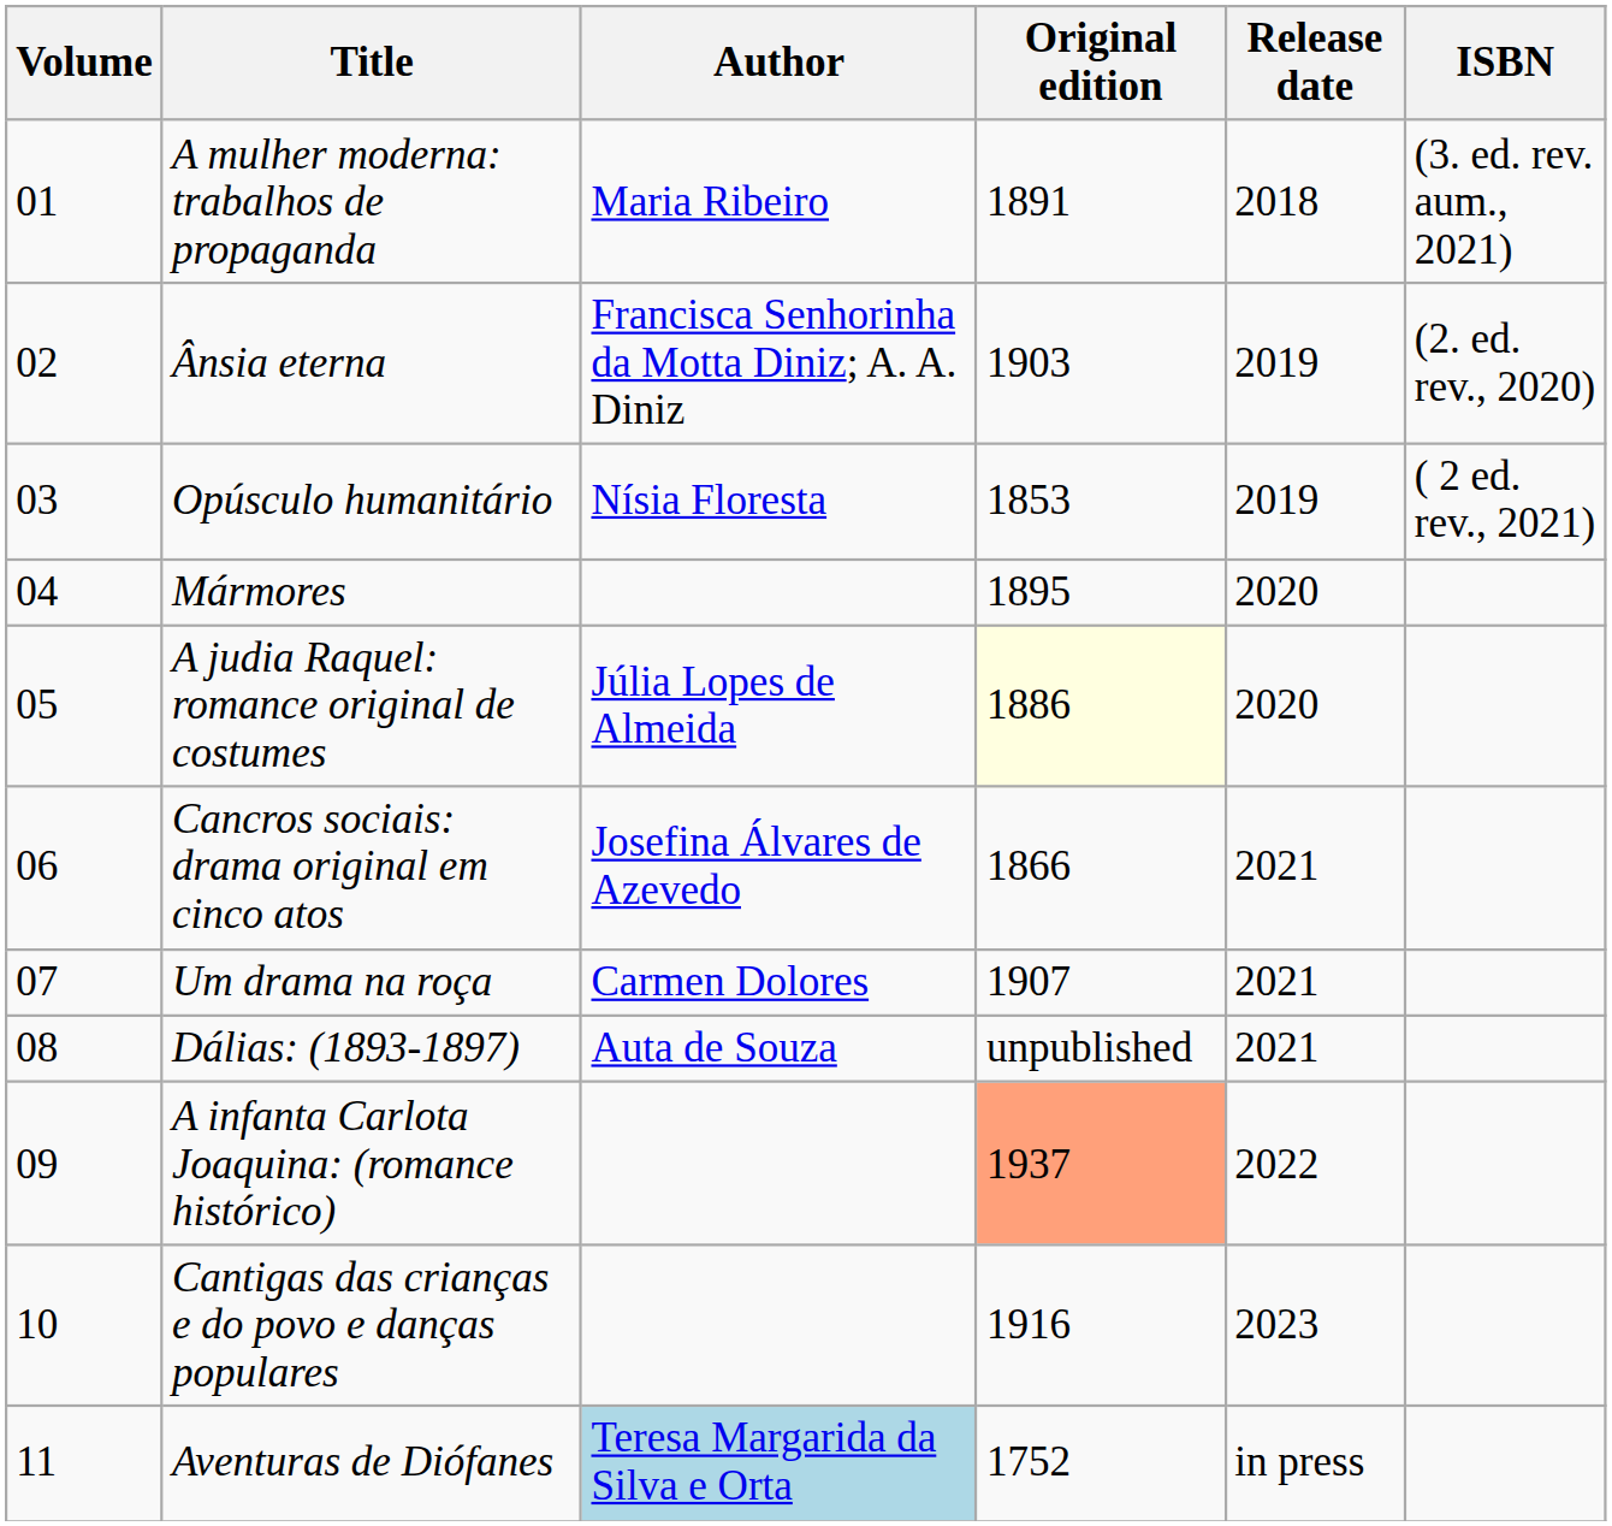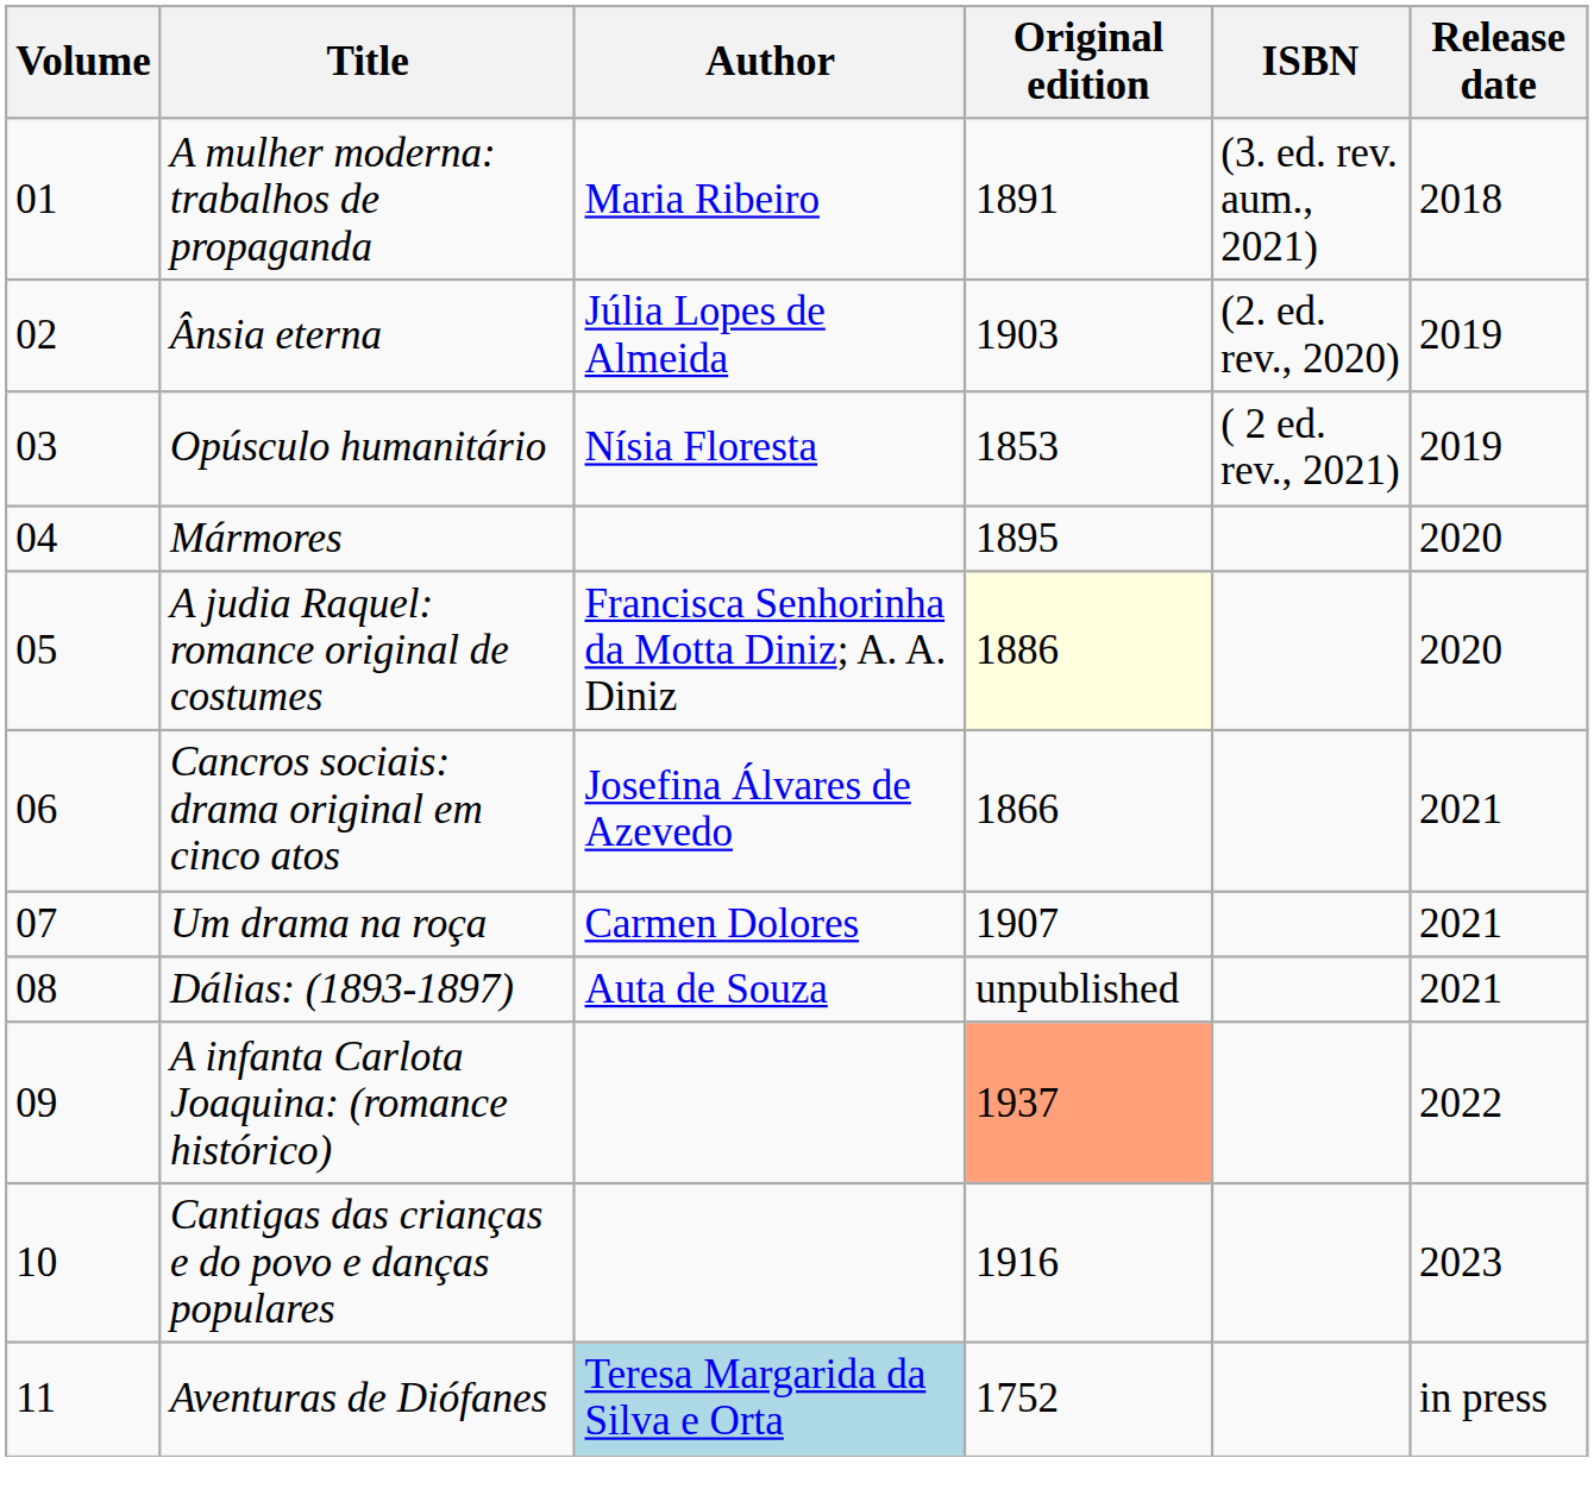columns swapped: Release date <-> ISBN
Ânsia eterna | Author: Francisca Senhorinha da Motta Diniz; A. A. Diniz -> Júlia Lopes de Almeida
A judia Raquel: romance original de costumes | Author: Júlia Lopes de Almeida -> Francisca Senhorinha da Motta Diniz; A. A. Diniz
